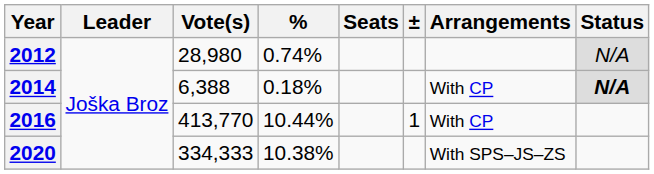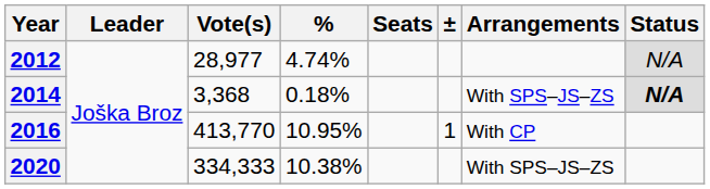2012 | Vote(s): 28,980 -> 28,977
2012 | %: 0.74% -> 4.74%
2014 | Vote(s): 6,388 -> 3,368
2014 | Arrangements: With CP -> With SPS–JS–ZS
2016 | %: 10.44% -> 10.95%
